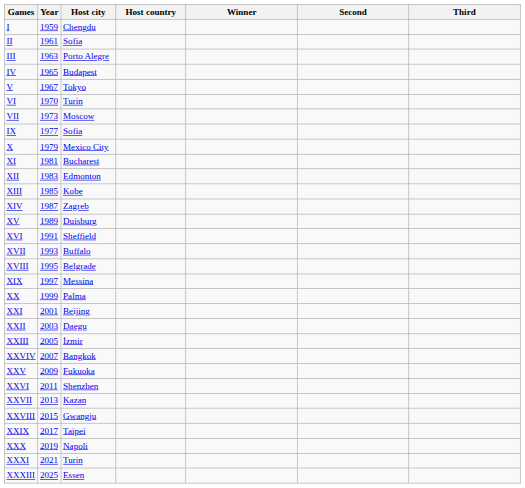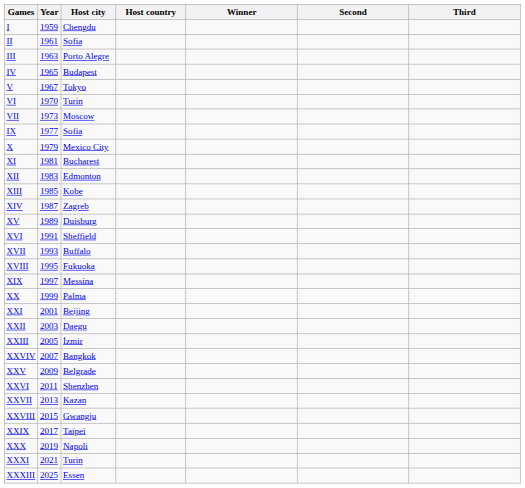XVIII | Host city: Belgrade -> Fukuoka
XXV | Host city: Fukuoka -> Belgrade
